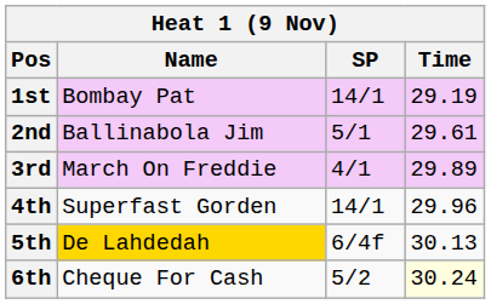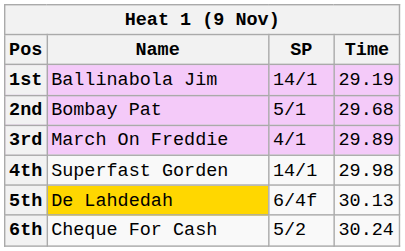1st | Name: Bombay Pat -> Ballinabola Jim
2nd | Name: Ballinabola Jim -> Bombay Pat
2nd | Time: 29.61 -> 29.68
4th | Time: 29.96 -> 29.98
6th | Time: lightyellow background -> no background
